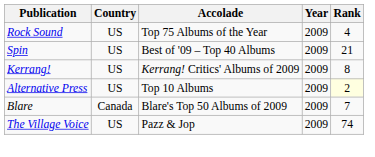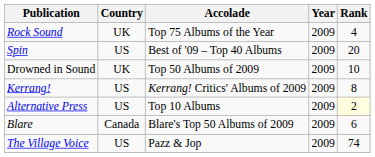Rock Sound | Country: US -> UK
Spin | Rank: 21 -> 20
+ row: Drowned in Sound | UK | Top 50 Albums of 2009 | 2009 | 10
Blare | Rank: 7 -> 6
